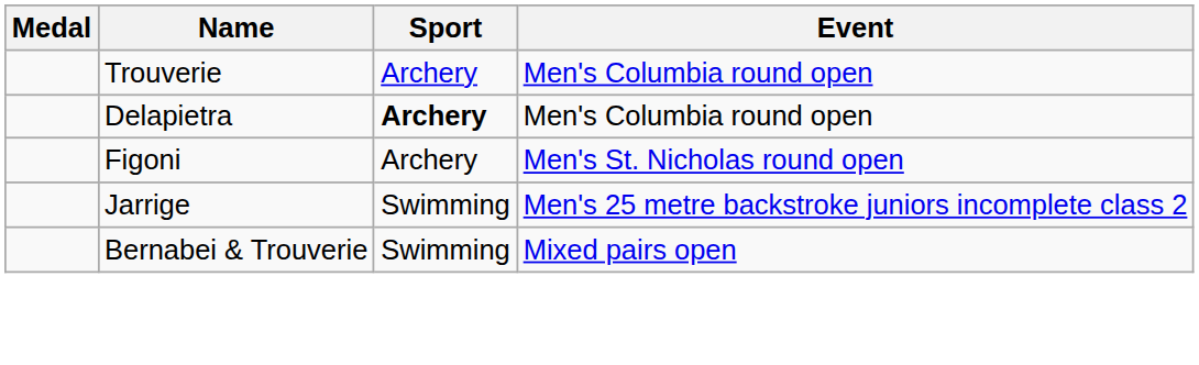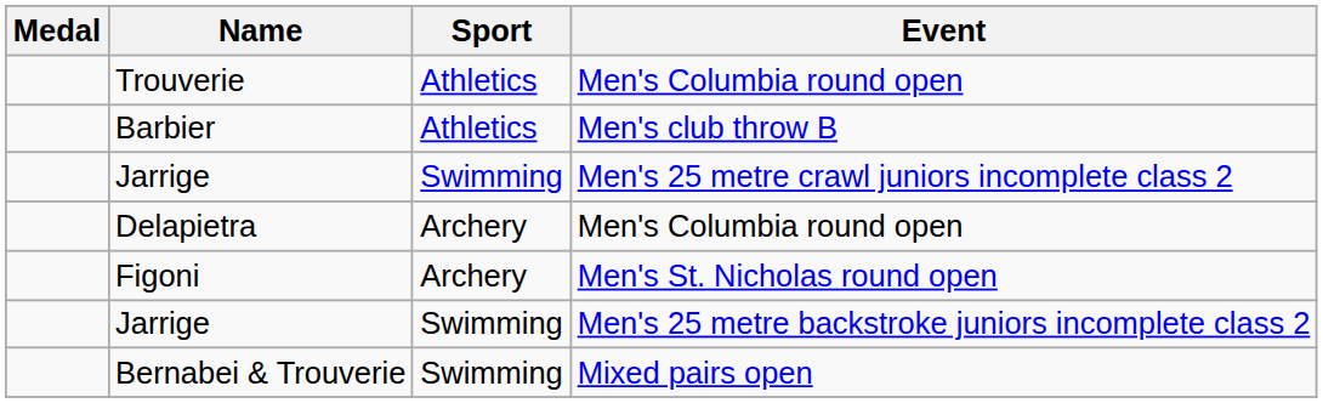Trouverie | Sport: Archery -> Athletics
+ row: Barbier | Athletics | Men's club throw B
+ row: Jarrige | Swimming | Men's 25 metre crawl juniors incomplete class 2
Delapietra | Sport: bold -> normal
